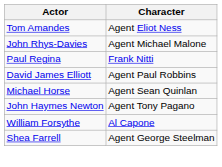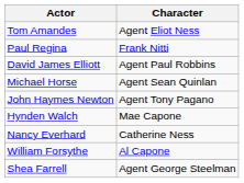- row: John Rhys-Davies | Agent Michael Malone
+ row: Hynden Walch | Mae Capone
+ row: Nancy Everhard | Catherine Ness
